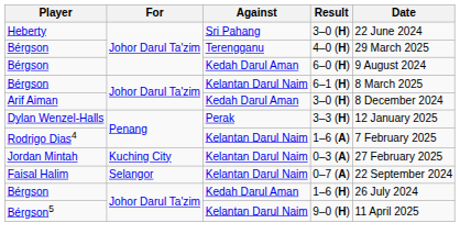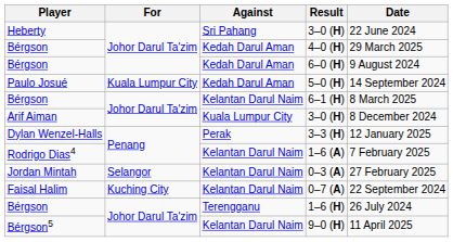4–0 (H) | Against: Terengganu -> Kedah Darul Aman
+ row: Paulo Josué | Kuala Lumpur City | Kedah Darul Aman | 5–0 (H) | 14 September 2024
Arif Aiman / 3–0 (H) | Against: Kedah Darul Aman -> Kuala Lumpur City
0–3 (A) | For: Kuching City -> Selangor
0–7 (A) | For: Selangor -> Kuching City
1–6 (H) | Against: Kedah Darul Aman -> Terengganu
